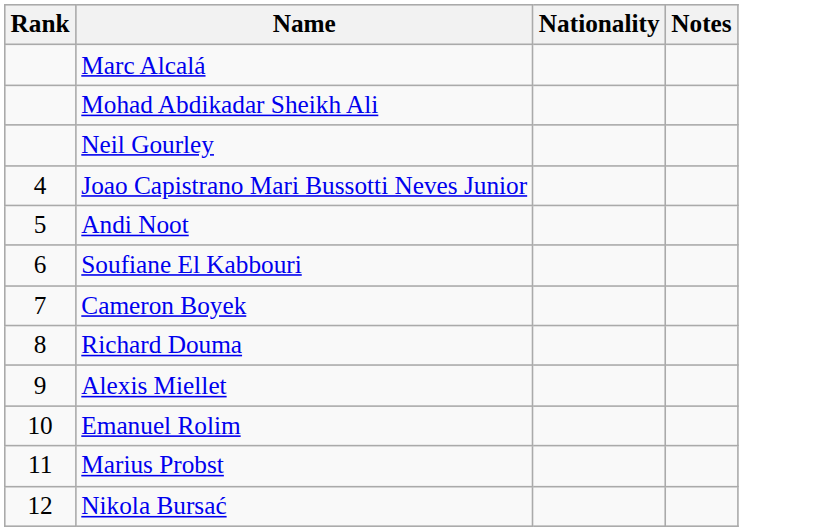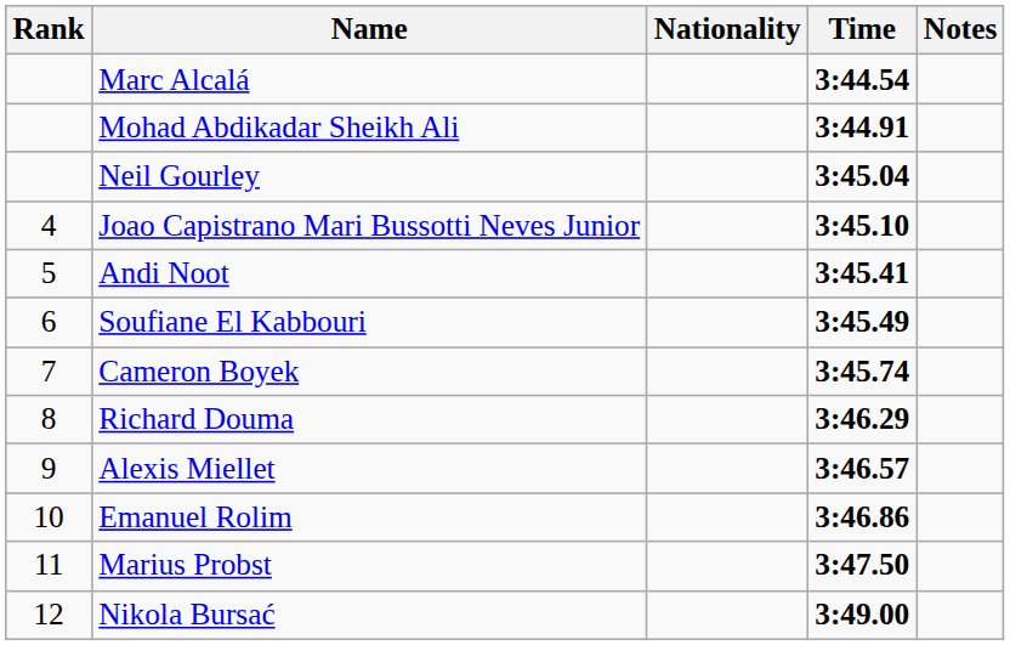+ column: Time | 3:44.54 | 3:44.91 | 3:45.04 | 3:45.10 | 3:45.41 | 3:45.49 | 3:45.74 | 3:46.29 | 3:46.57 | 3:46.86 | 3:47.50 | 3:49.00
